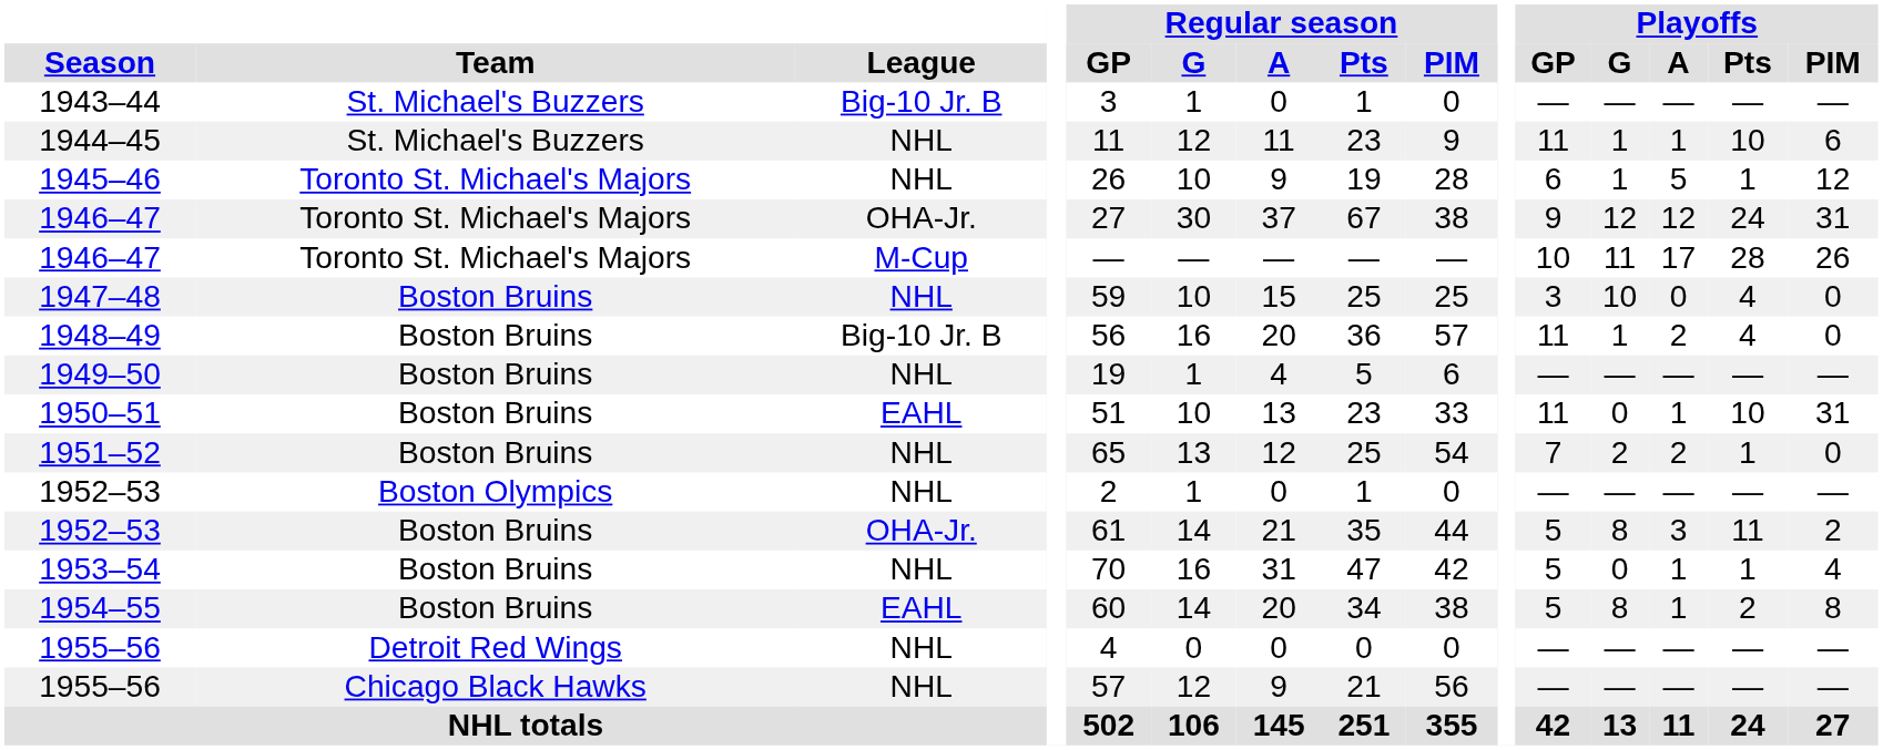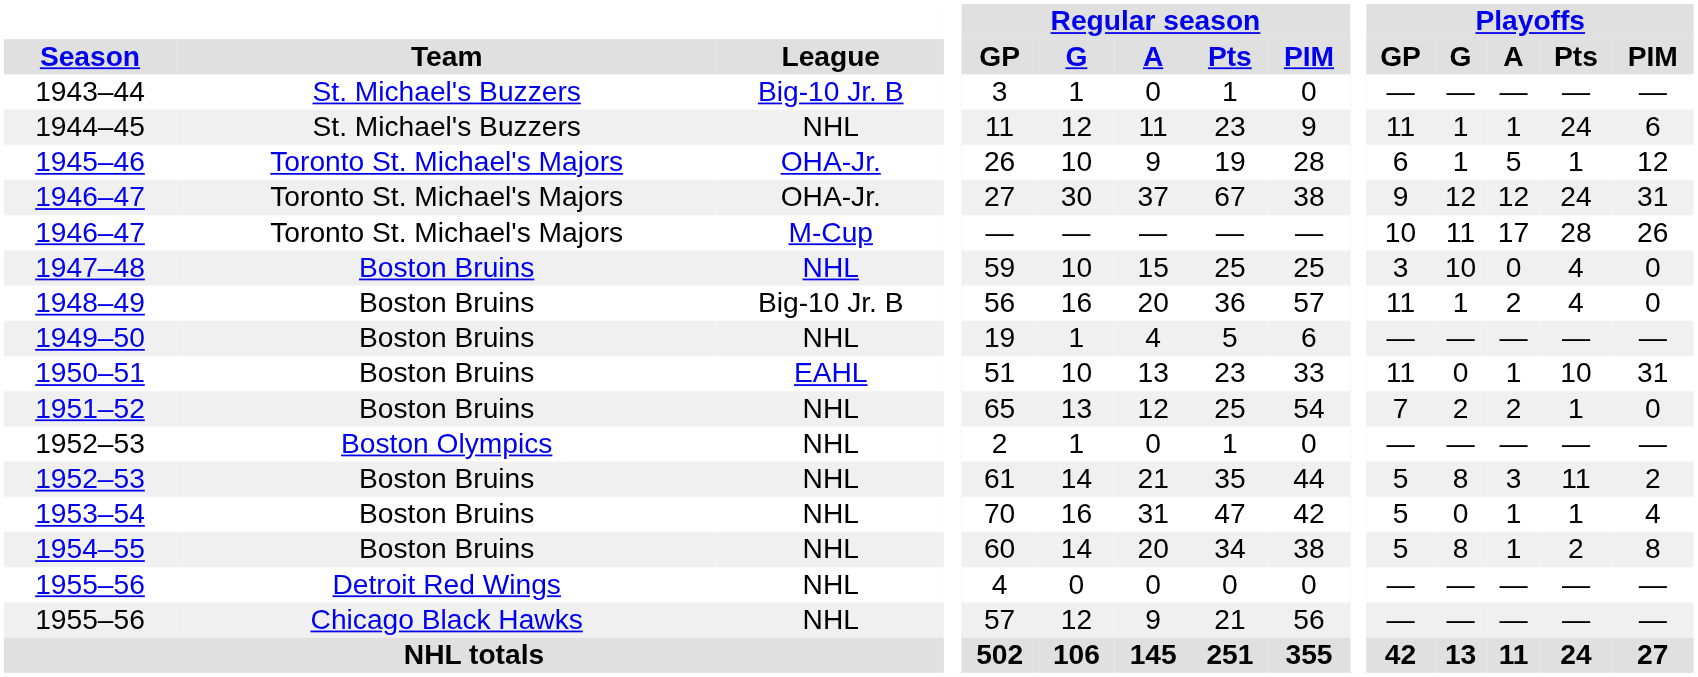1944–45 | Playoffs / Pts: 10 -> 24
1945–46 | League: NHL -> OHA-Jr.
1952–53 / Boston Bruins | League: OHA-Jr. -> NHL
1954–55 | League: EAHL -> NHL
